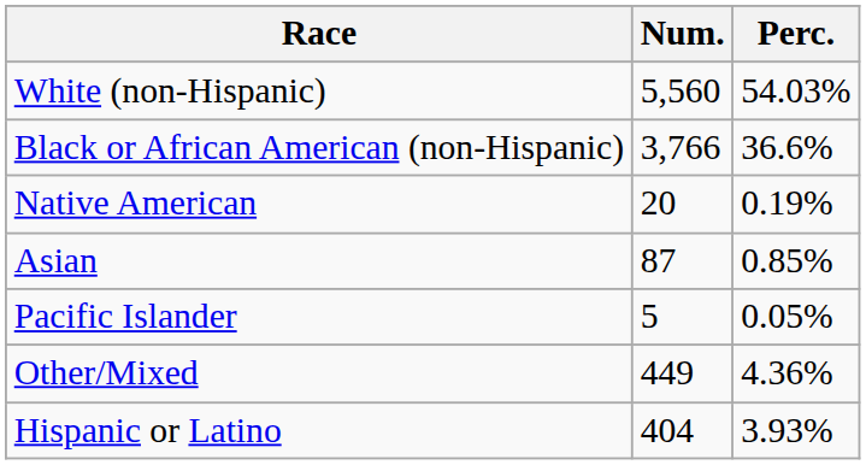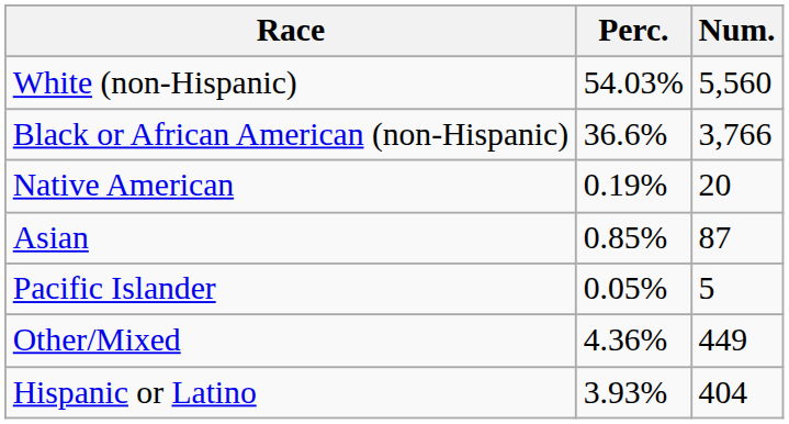columns swapped: Num. <-> Perc.
